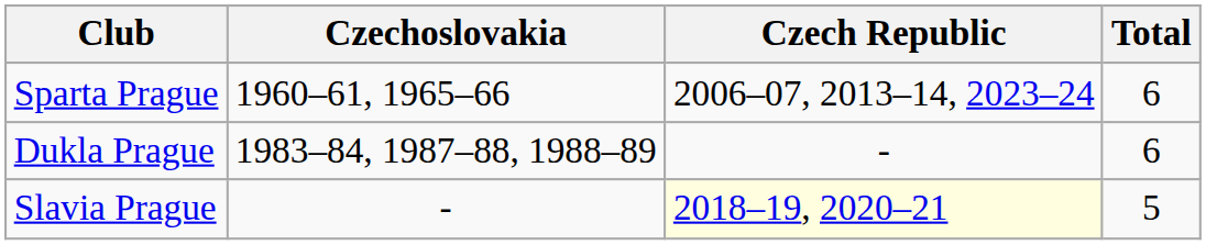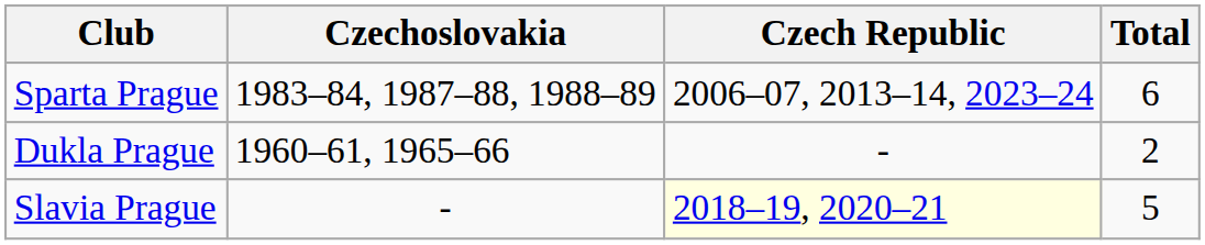Sparta Prague | Czechoslovakia: 1960–61, 1965–66 -> 1983–84, 1987–88, 1988–89
Dukla Prague | Czechoslovakia: 1983–84, 1987–88, 1988–89 -> 1960–61, 1965–66
Dukla Prague | Total: 6 -> 2
